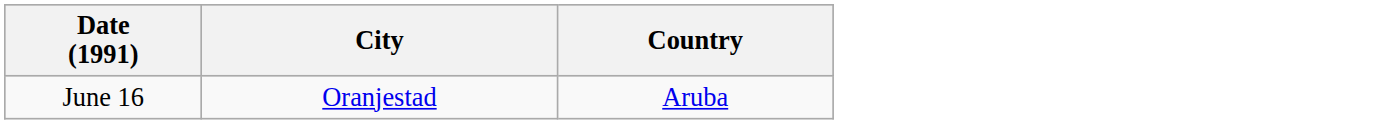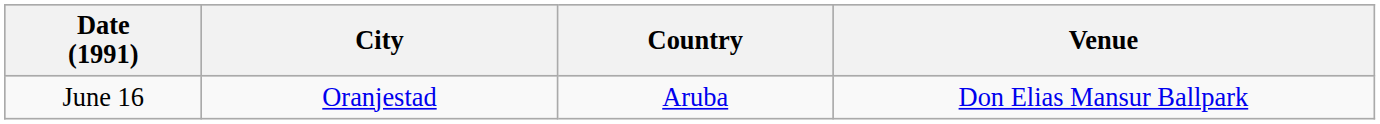+ column: Venue | Don Elias Mansur Ballpark
